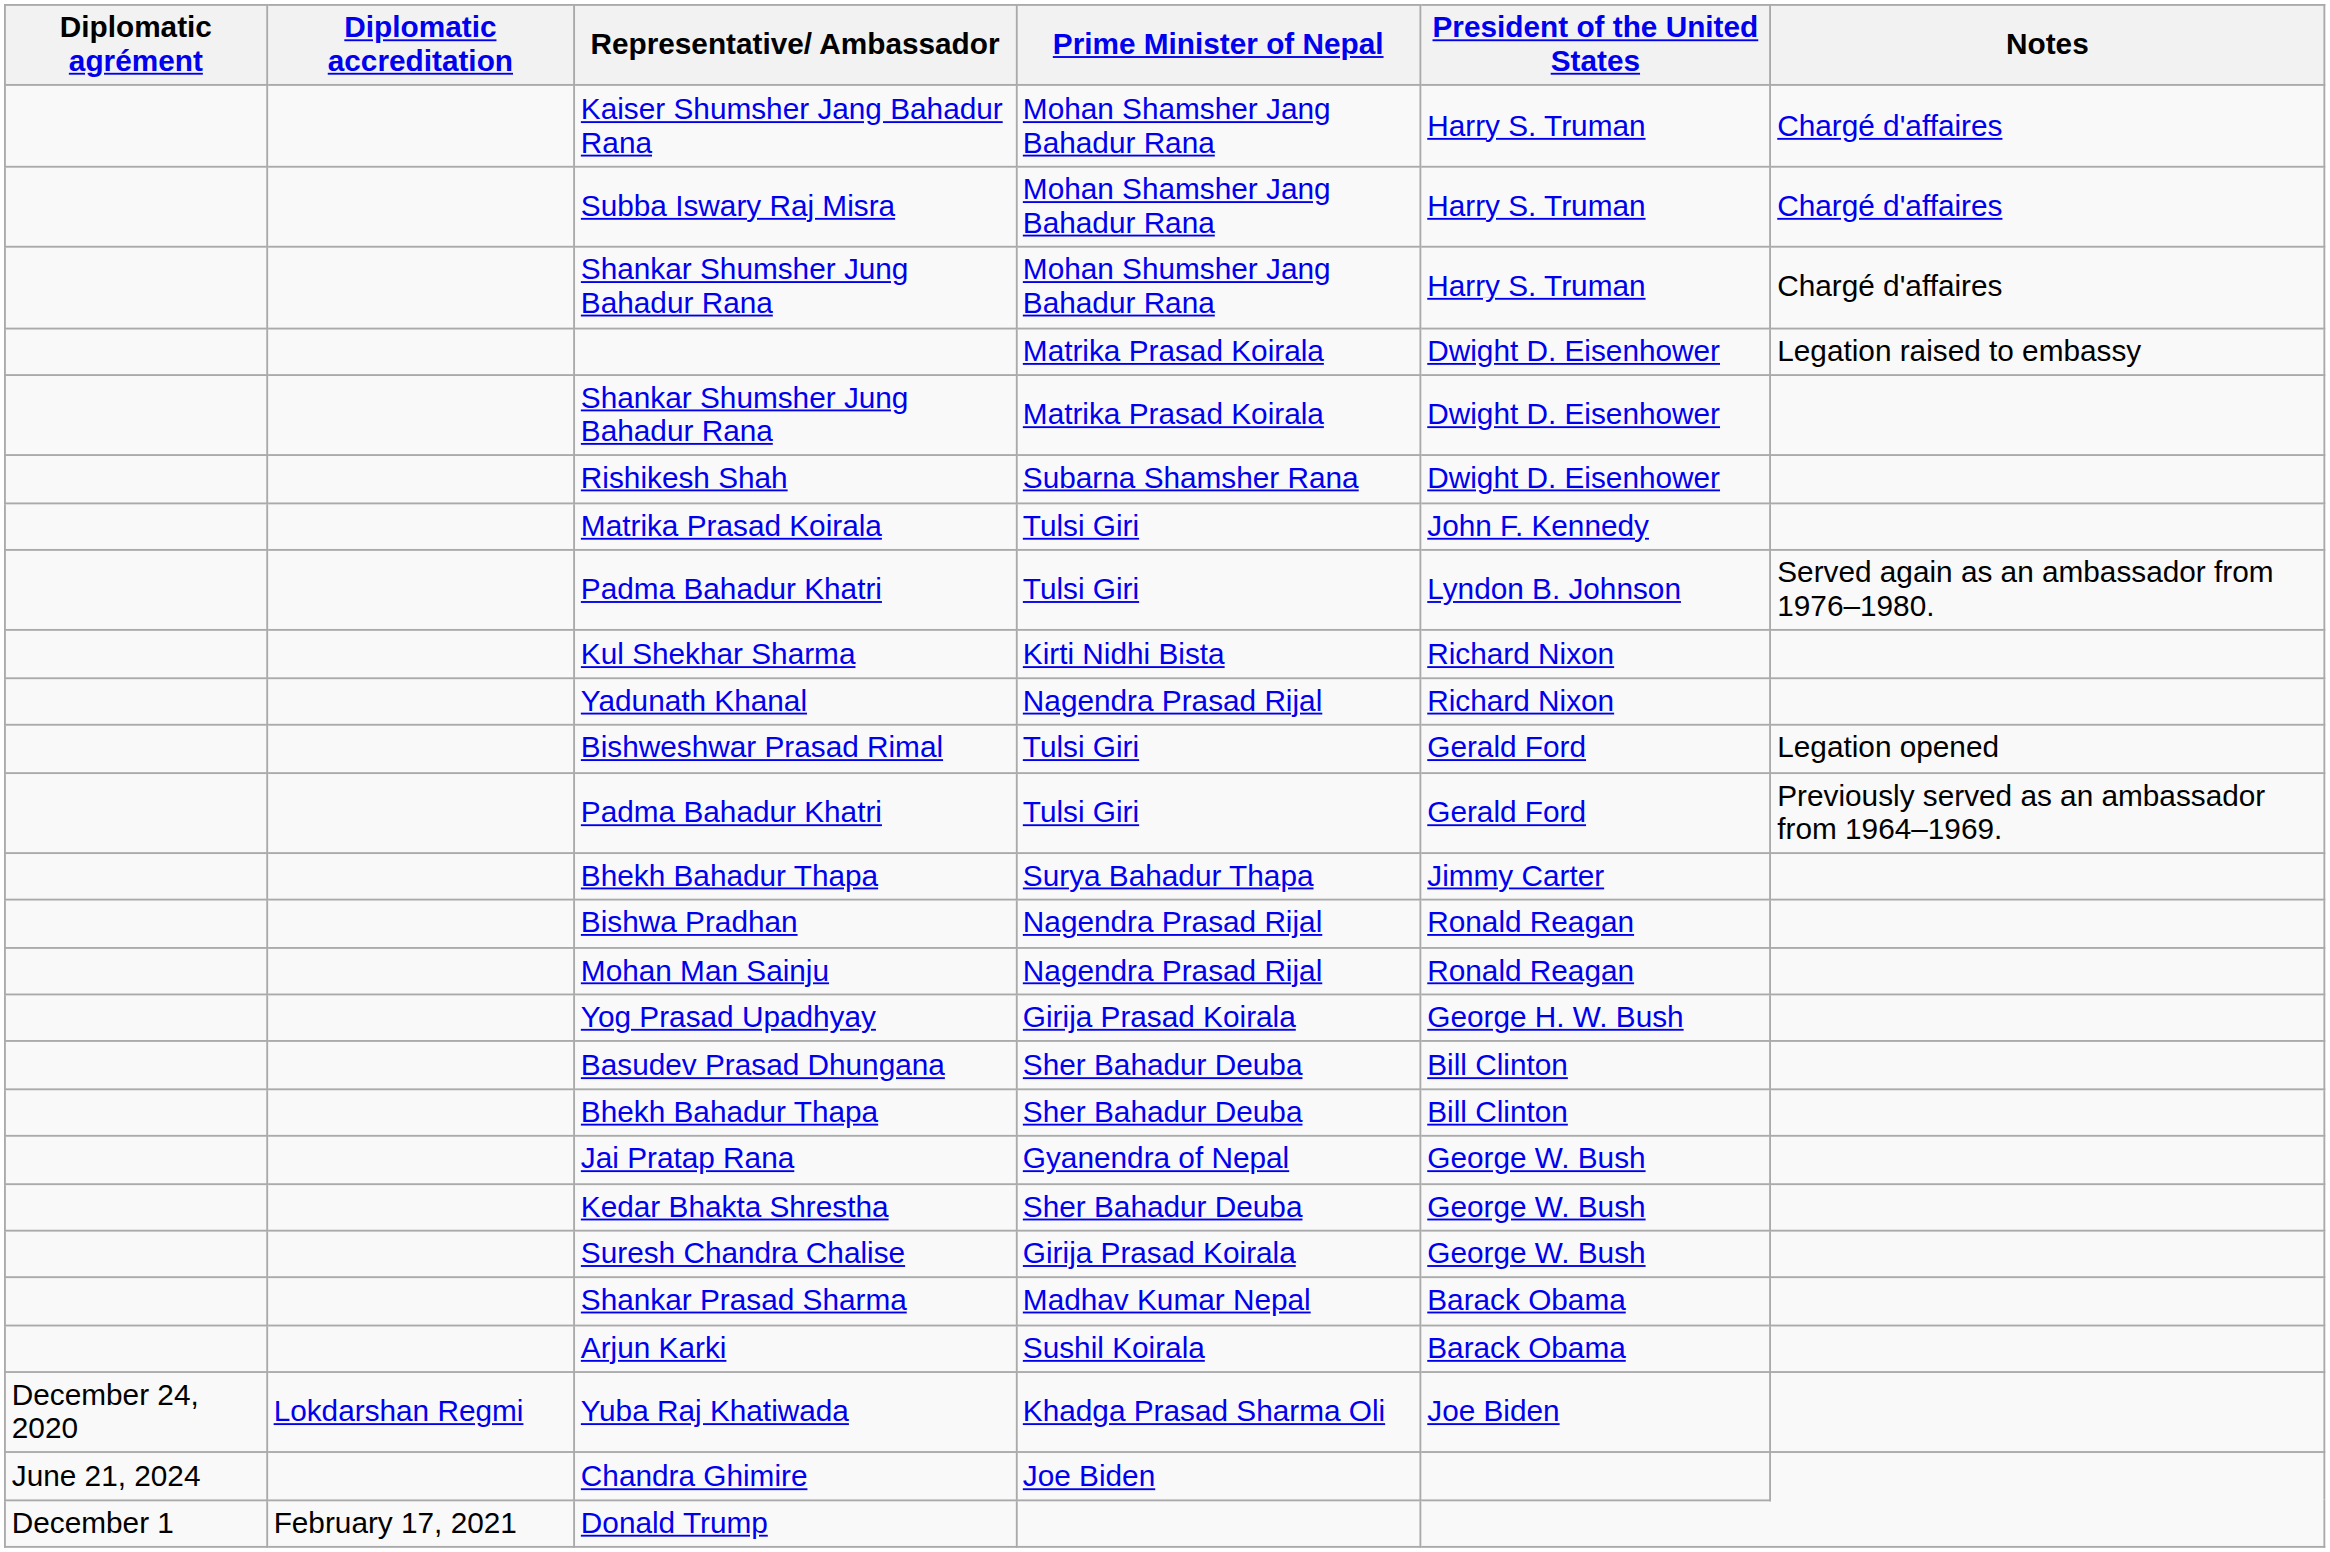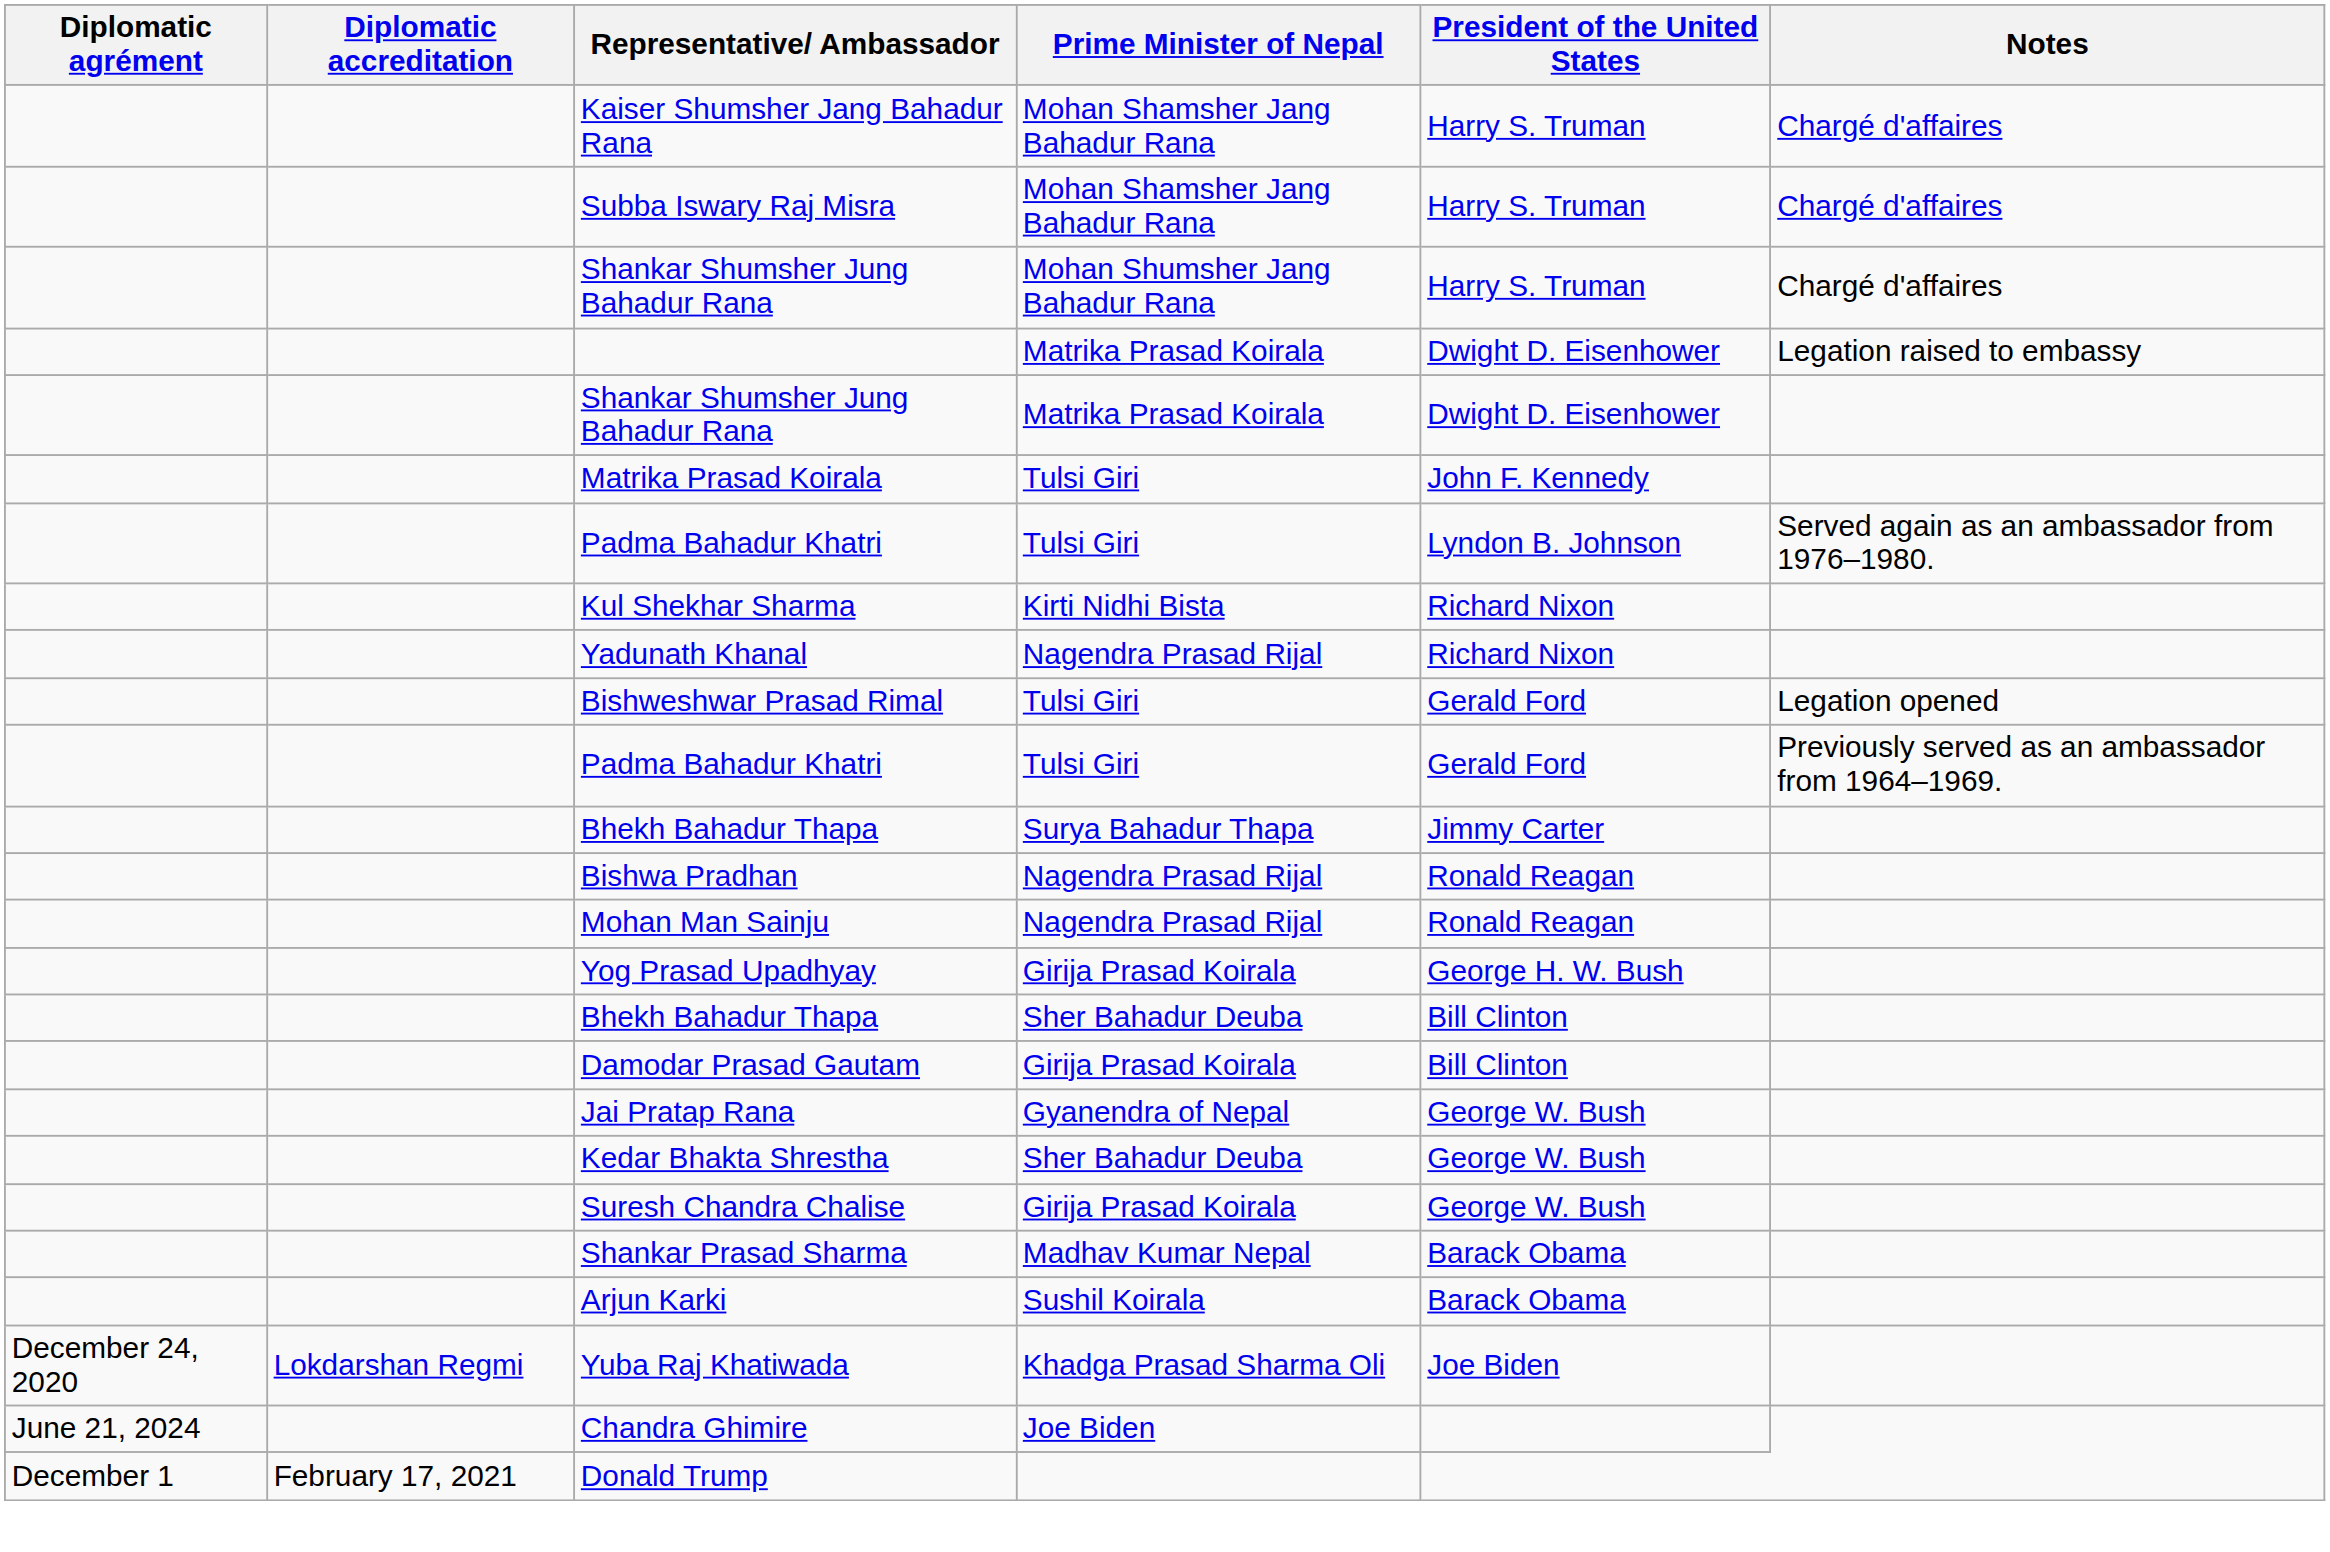- row: Rishikesh Shah | Subarna Shamsher Rana | Dwight D. Eisenhower
- row: Basudev Prasad Dhungana | Sher Bahadur Deuba | Bill Clinton
+ row: Damodar Prasad Gautam | Girija Prasad Koirala | Bill Clinton
